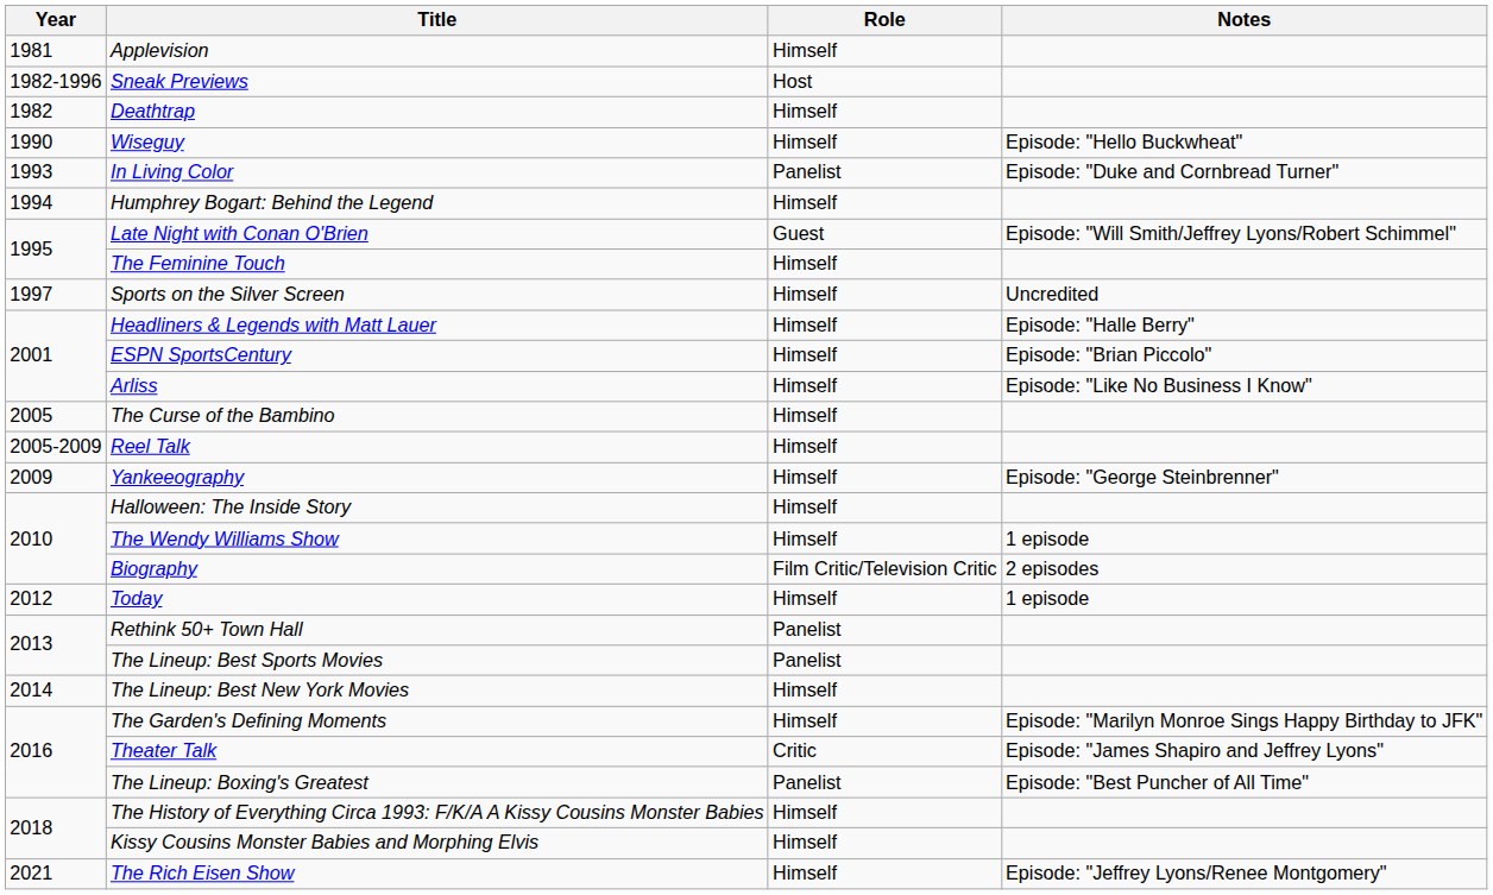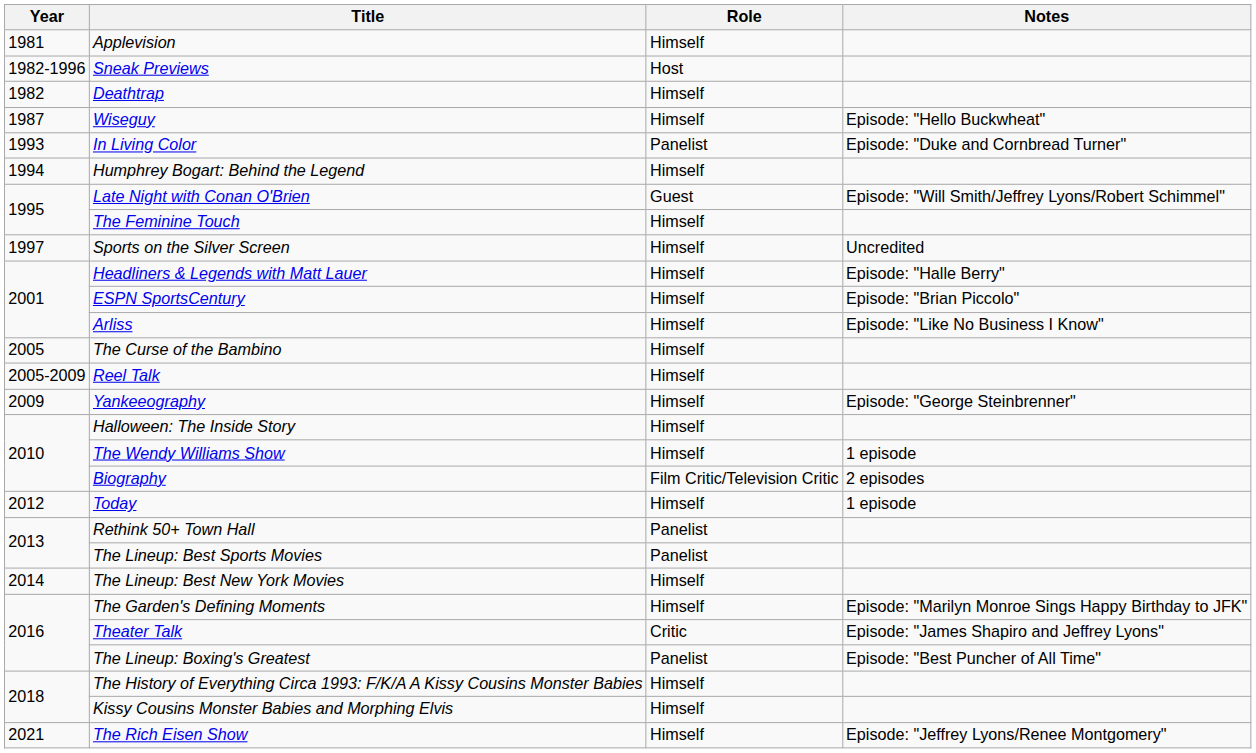Wiseguy | Year: 1990 -> 1987
